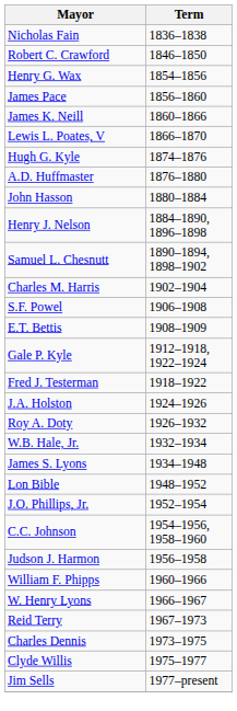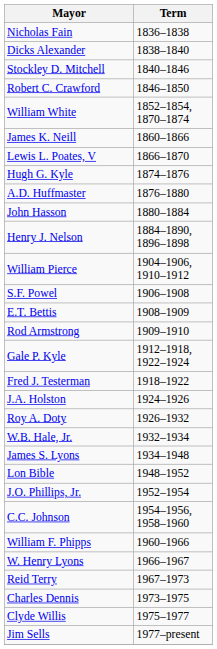+ row: Dicks Alexander | 1838–1840
+ row: Stockley D. Mitchell | 1840–1846
+ row: William White | 1852–1854, 1870–1874
- row: Henry G. Wax | 1854–1856
- row: James Pace | 1856–1860
- row: Samuel L. Chesnutt | 1890–1894, 1898–1902
- row: Charles M. Harris | 1902–1904
+ row: William Pierce | 1904–1906, 1910–1912
+ row: Rod Armstrong | 1909–1910
- row: Judson J. Harmon | 1956–1958
